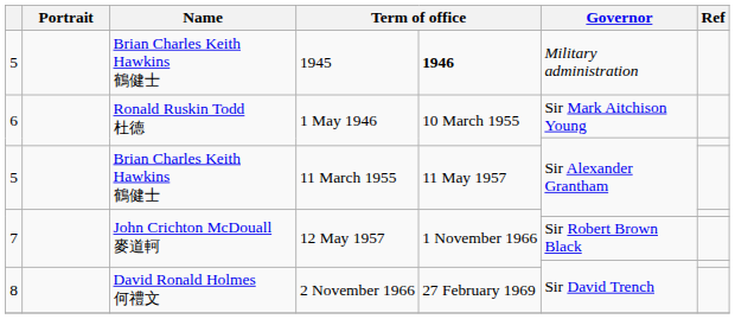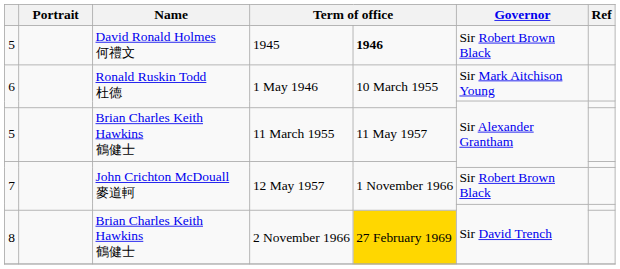1945 | Name: Brian Charles Keith Hawkins 鶴健士 -> David Ronald Holmes 何禮文
1945 | Governor: Military administration -> Sir Robert Brown Black
2 November 1966 | Name: David Ronald Holmes 何禮文 -> Brian Charles Keith Hawkins 鶴健士
2 November 1966 | column 5: no background -> gold background
